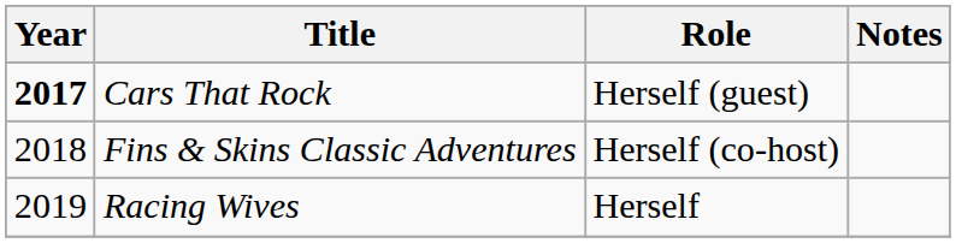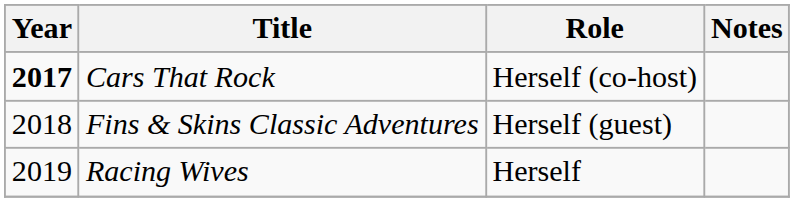Cars That Rock | Role: Herself (guest) -> Herself (co-host)
Fins & Skins Classic Adventures | Role: Herself (co-host) -> Herself (guest)
